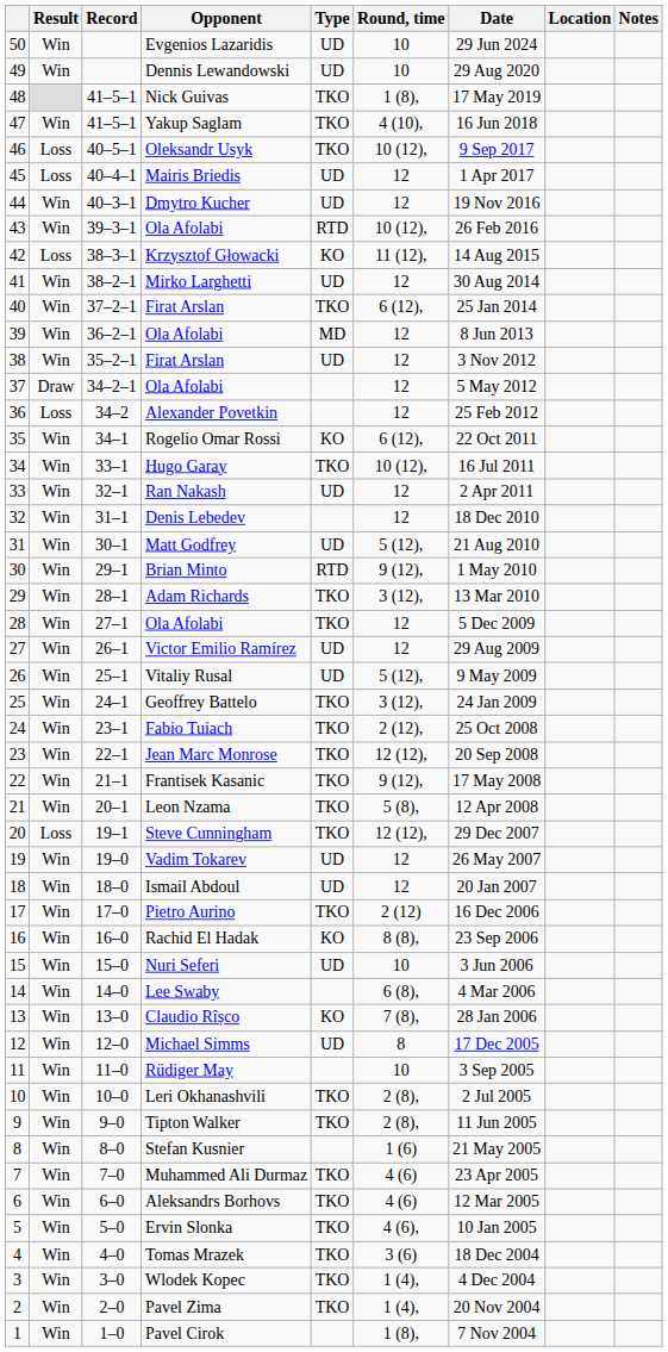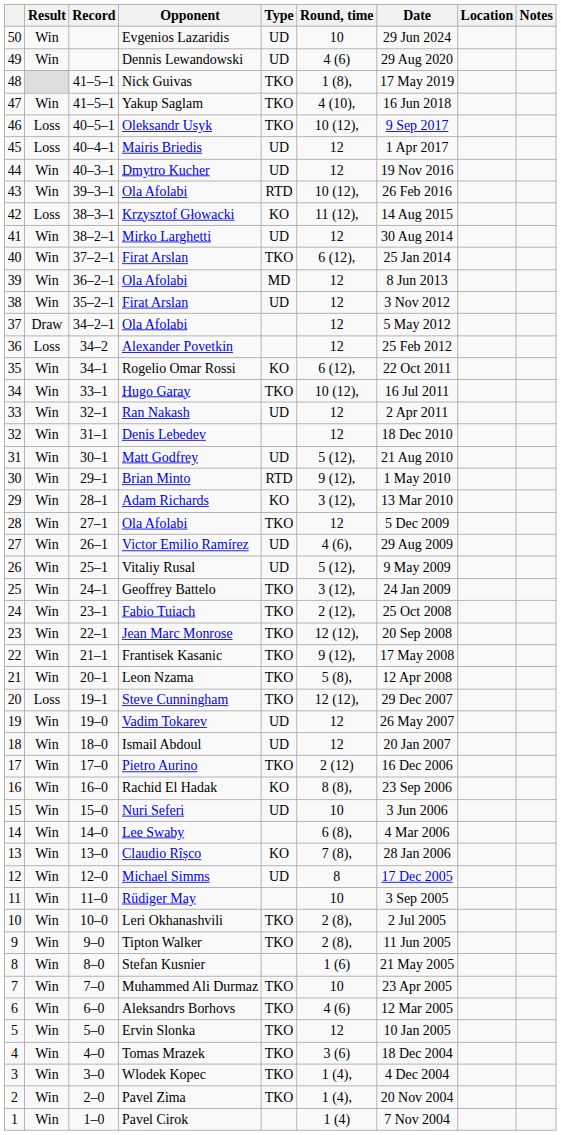Dennis Lewandowski | Round, time: 10 -> 4 (6)
Adam Richards | Type: TKO -> KO
Victor Emilio Ramírez | Round, time: 12 -> 4 (6),
Muhammed Ali Durmaz | Round, time: 4 (6) -> 10
Ervin Slonka | Round, time: 4 (6), -> 12
Pavel Cirok | Round, time: 1 (8), -> 1 (4)
